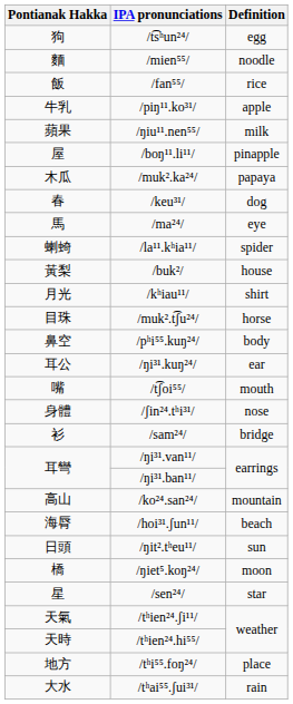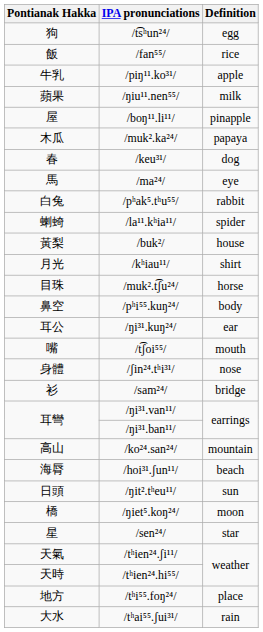- row: 麵 | /mien⁵⁵/ | noodle
+ row: 白兔 | /pʰak⁵.tʰu⁵⁵/ | rabbit
